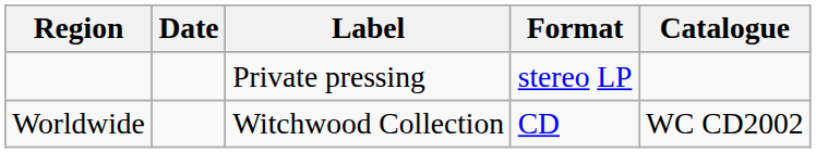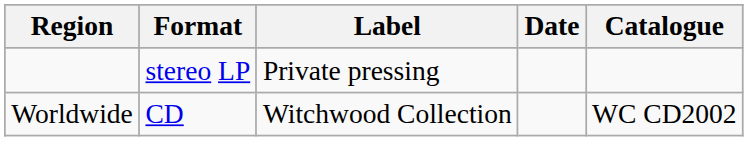columns swapped: Date <-> Format
